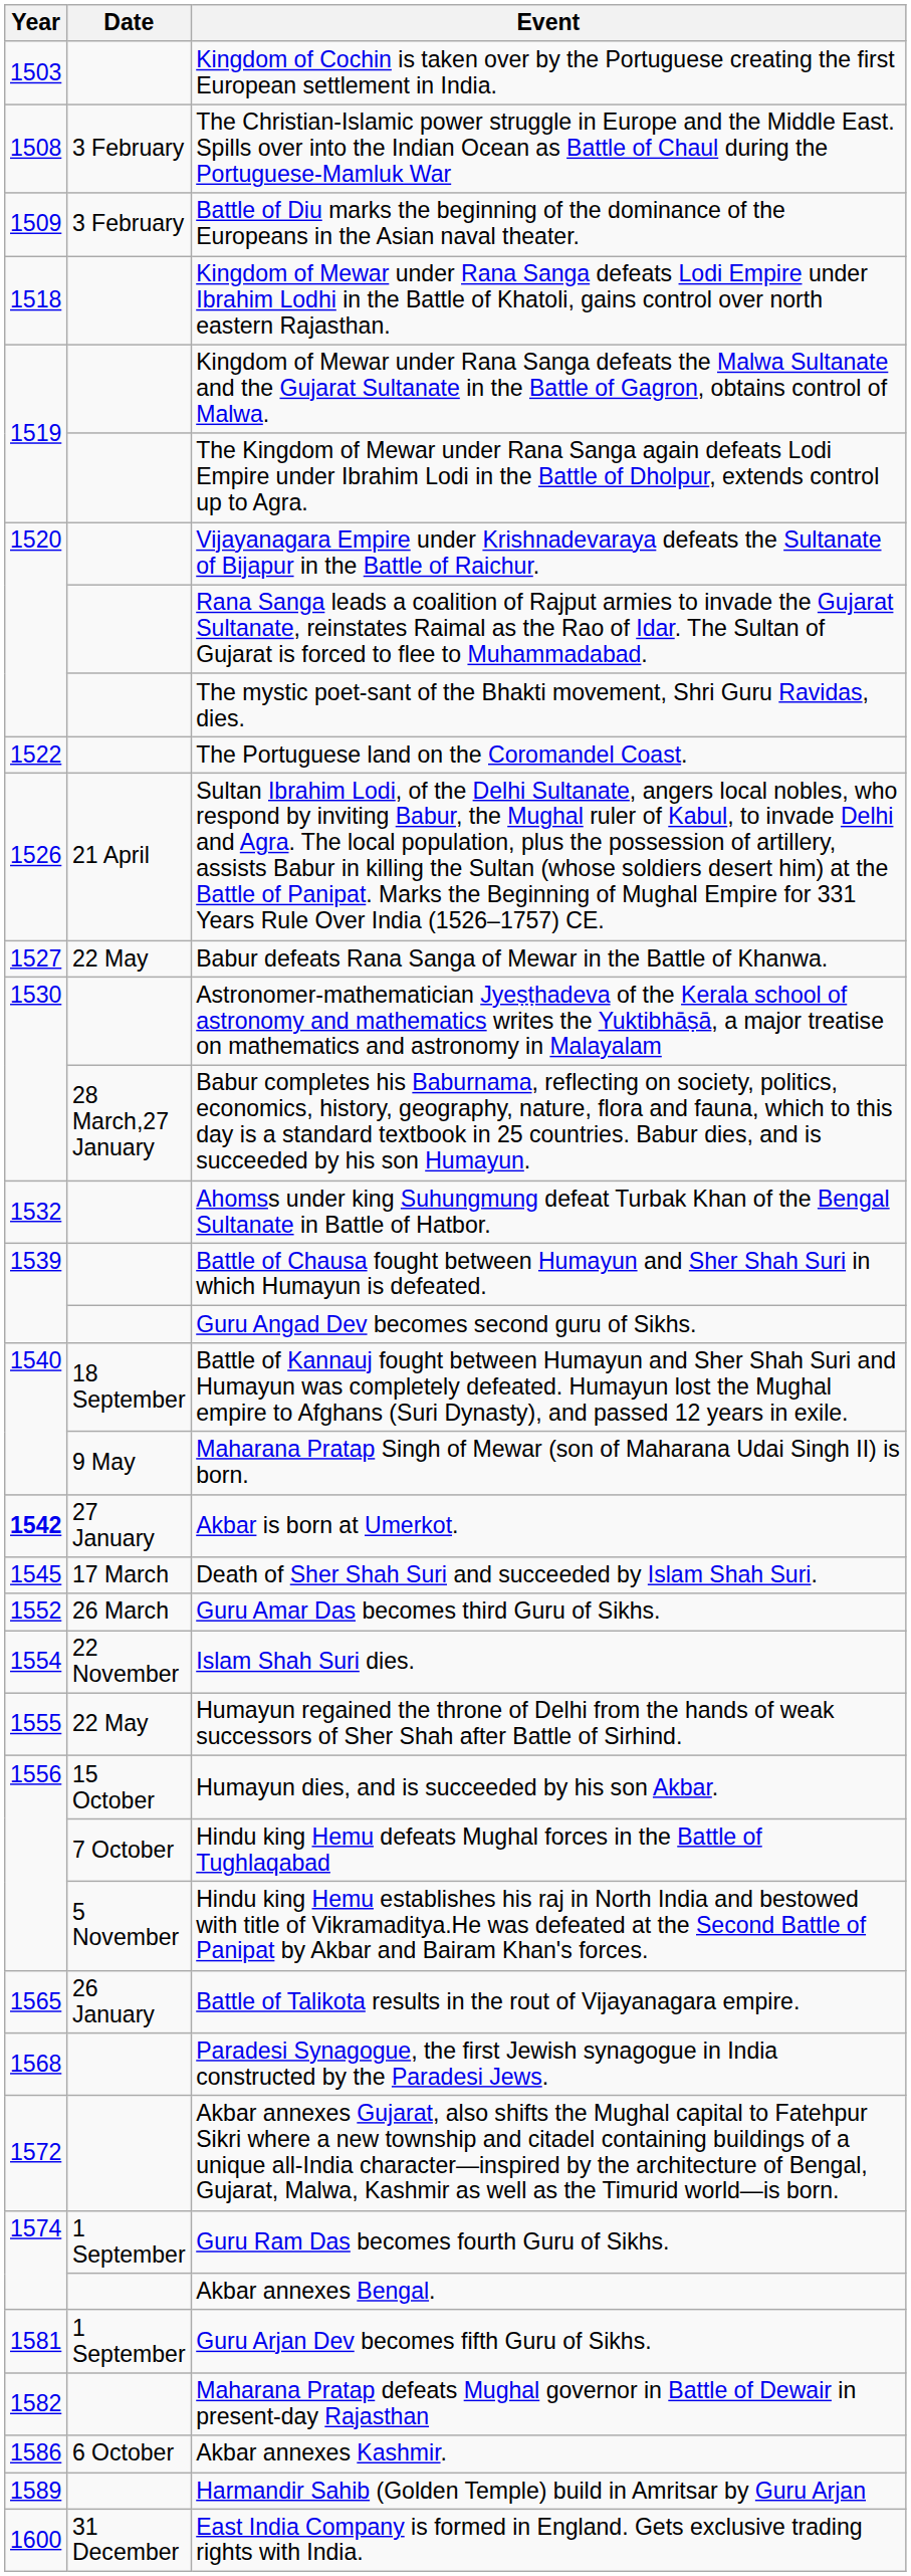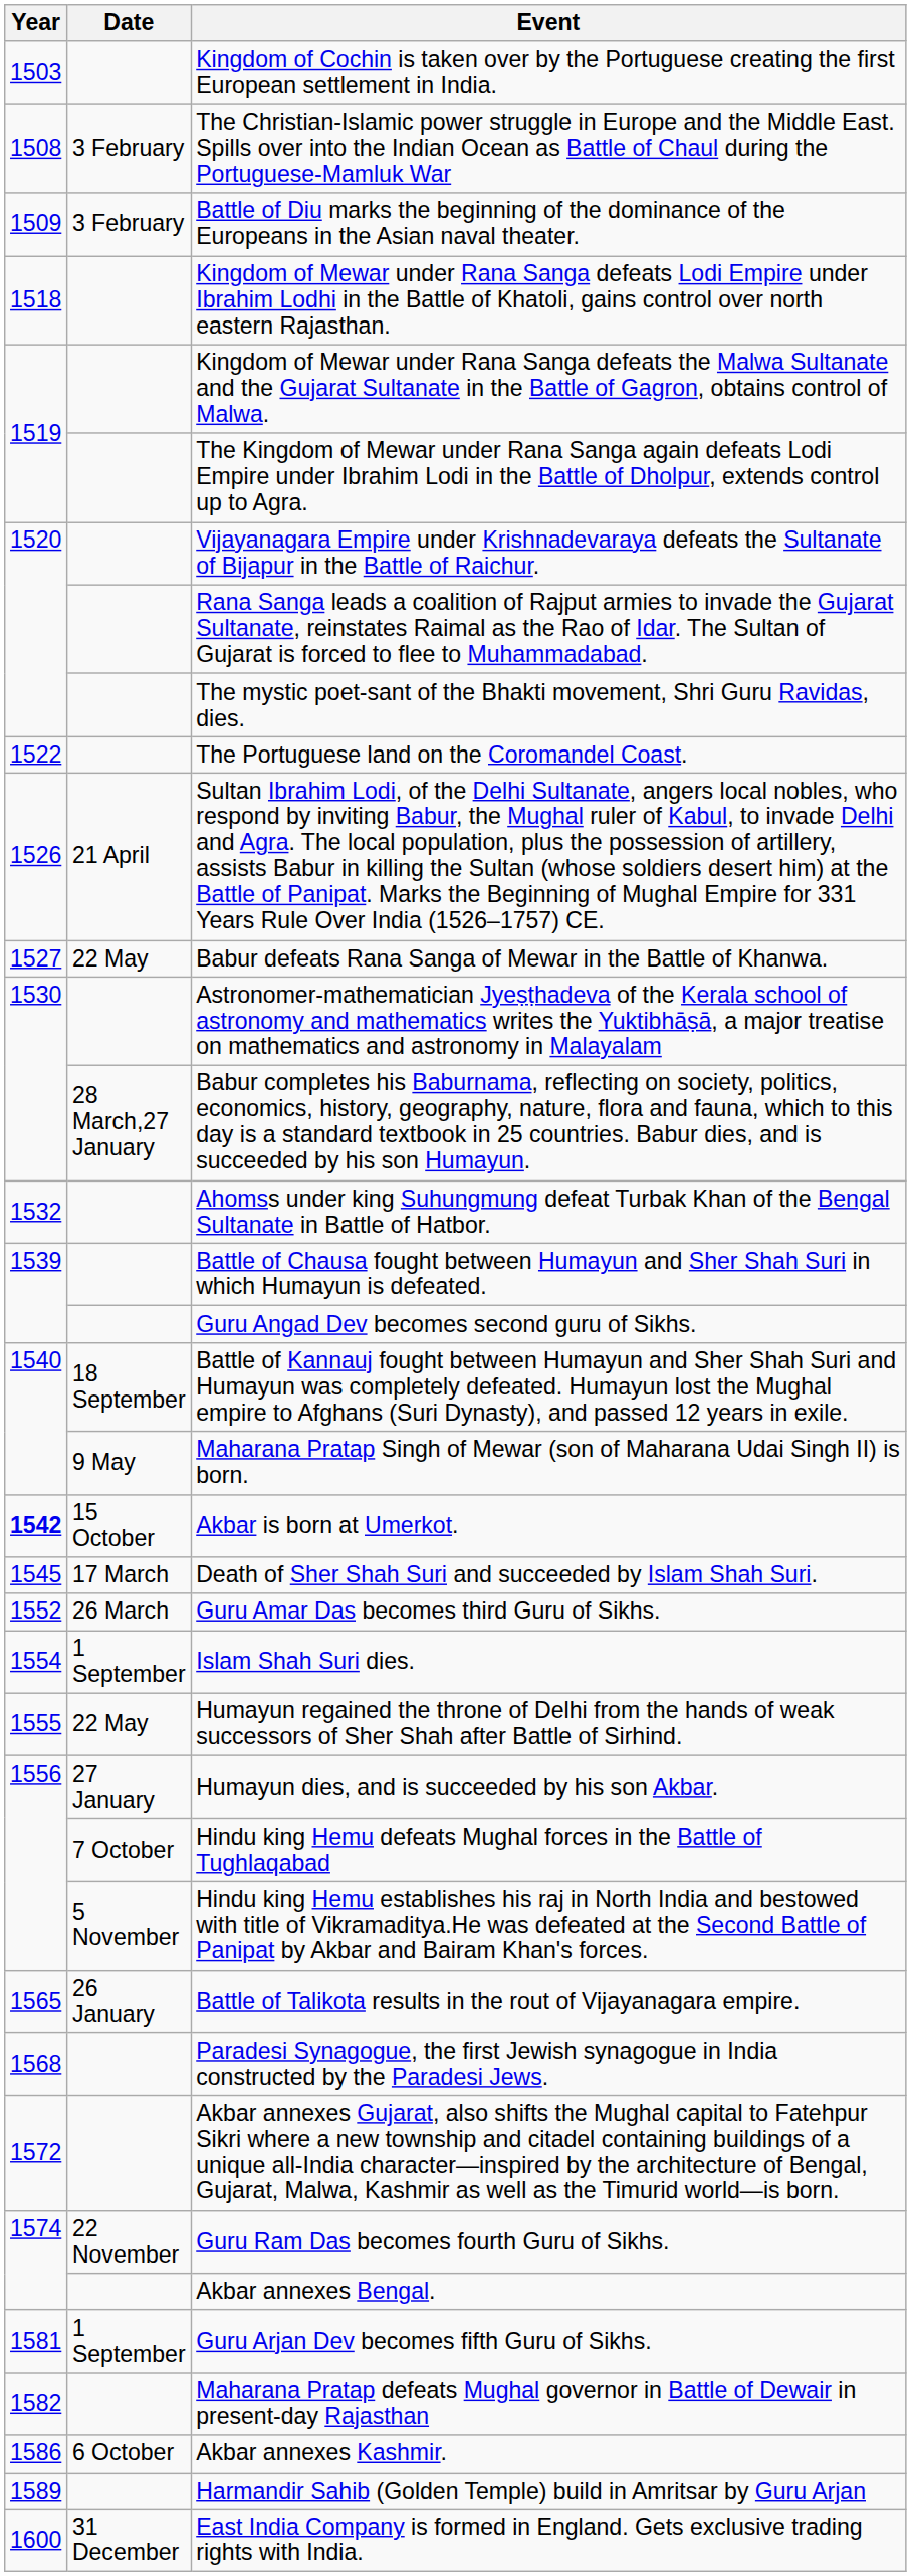Akbar is born at Umerkot. | Date: 27 January -> 15 October
Islam Shah Suri dies. | Date: 22 November -> 1 September
Humayun dies, and is succeeded by his son Akbar. | Date: 15 October -> 27 January
Guru Ram Das becomes fourth Guru of Sikhs. | Date: 1 September -> 22 November
